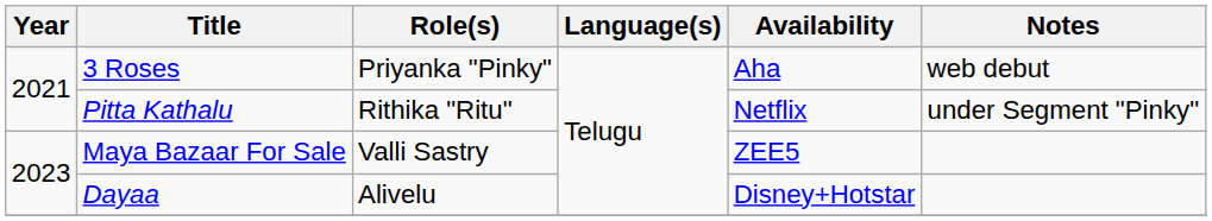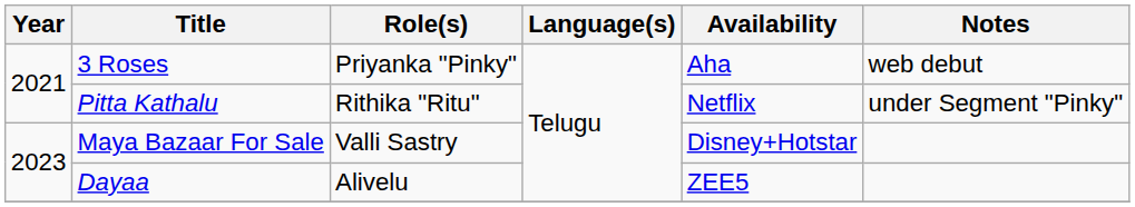Maya Bazaar For Sale | Availability: ZEE5 -> Disney+Hotstar
Dayaa | Availability: Disney+Hotstar -> ZEE5
